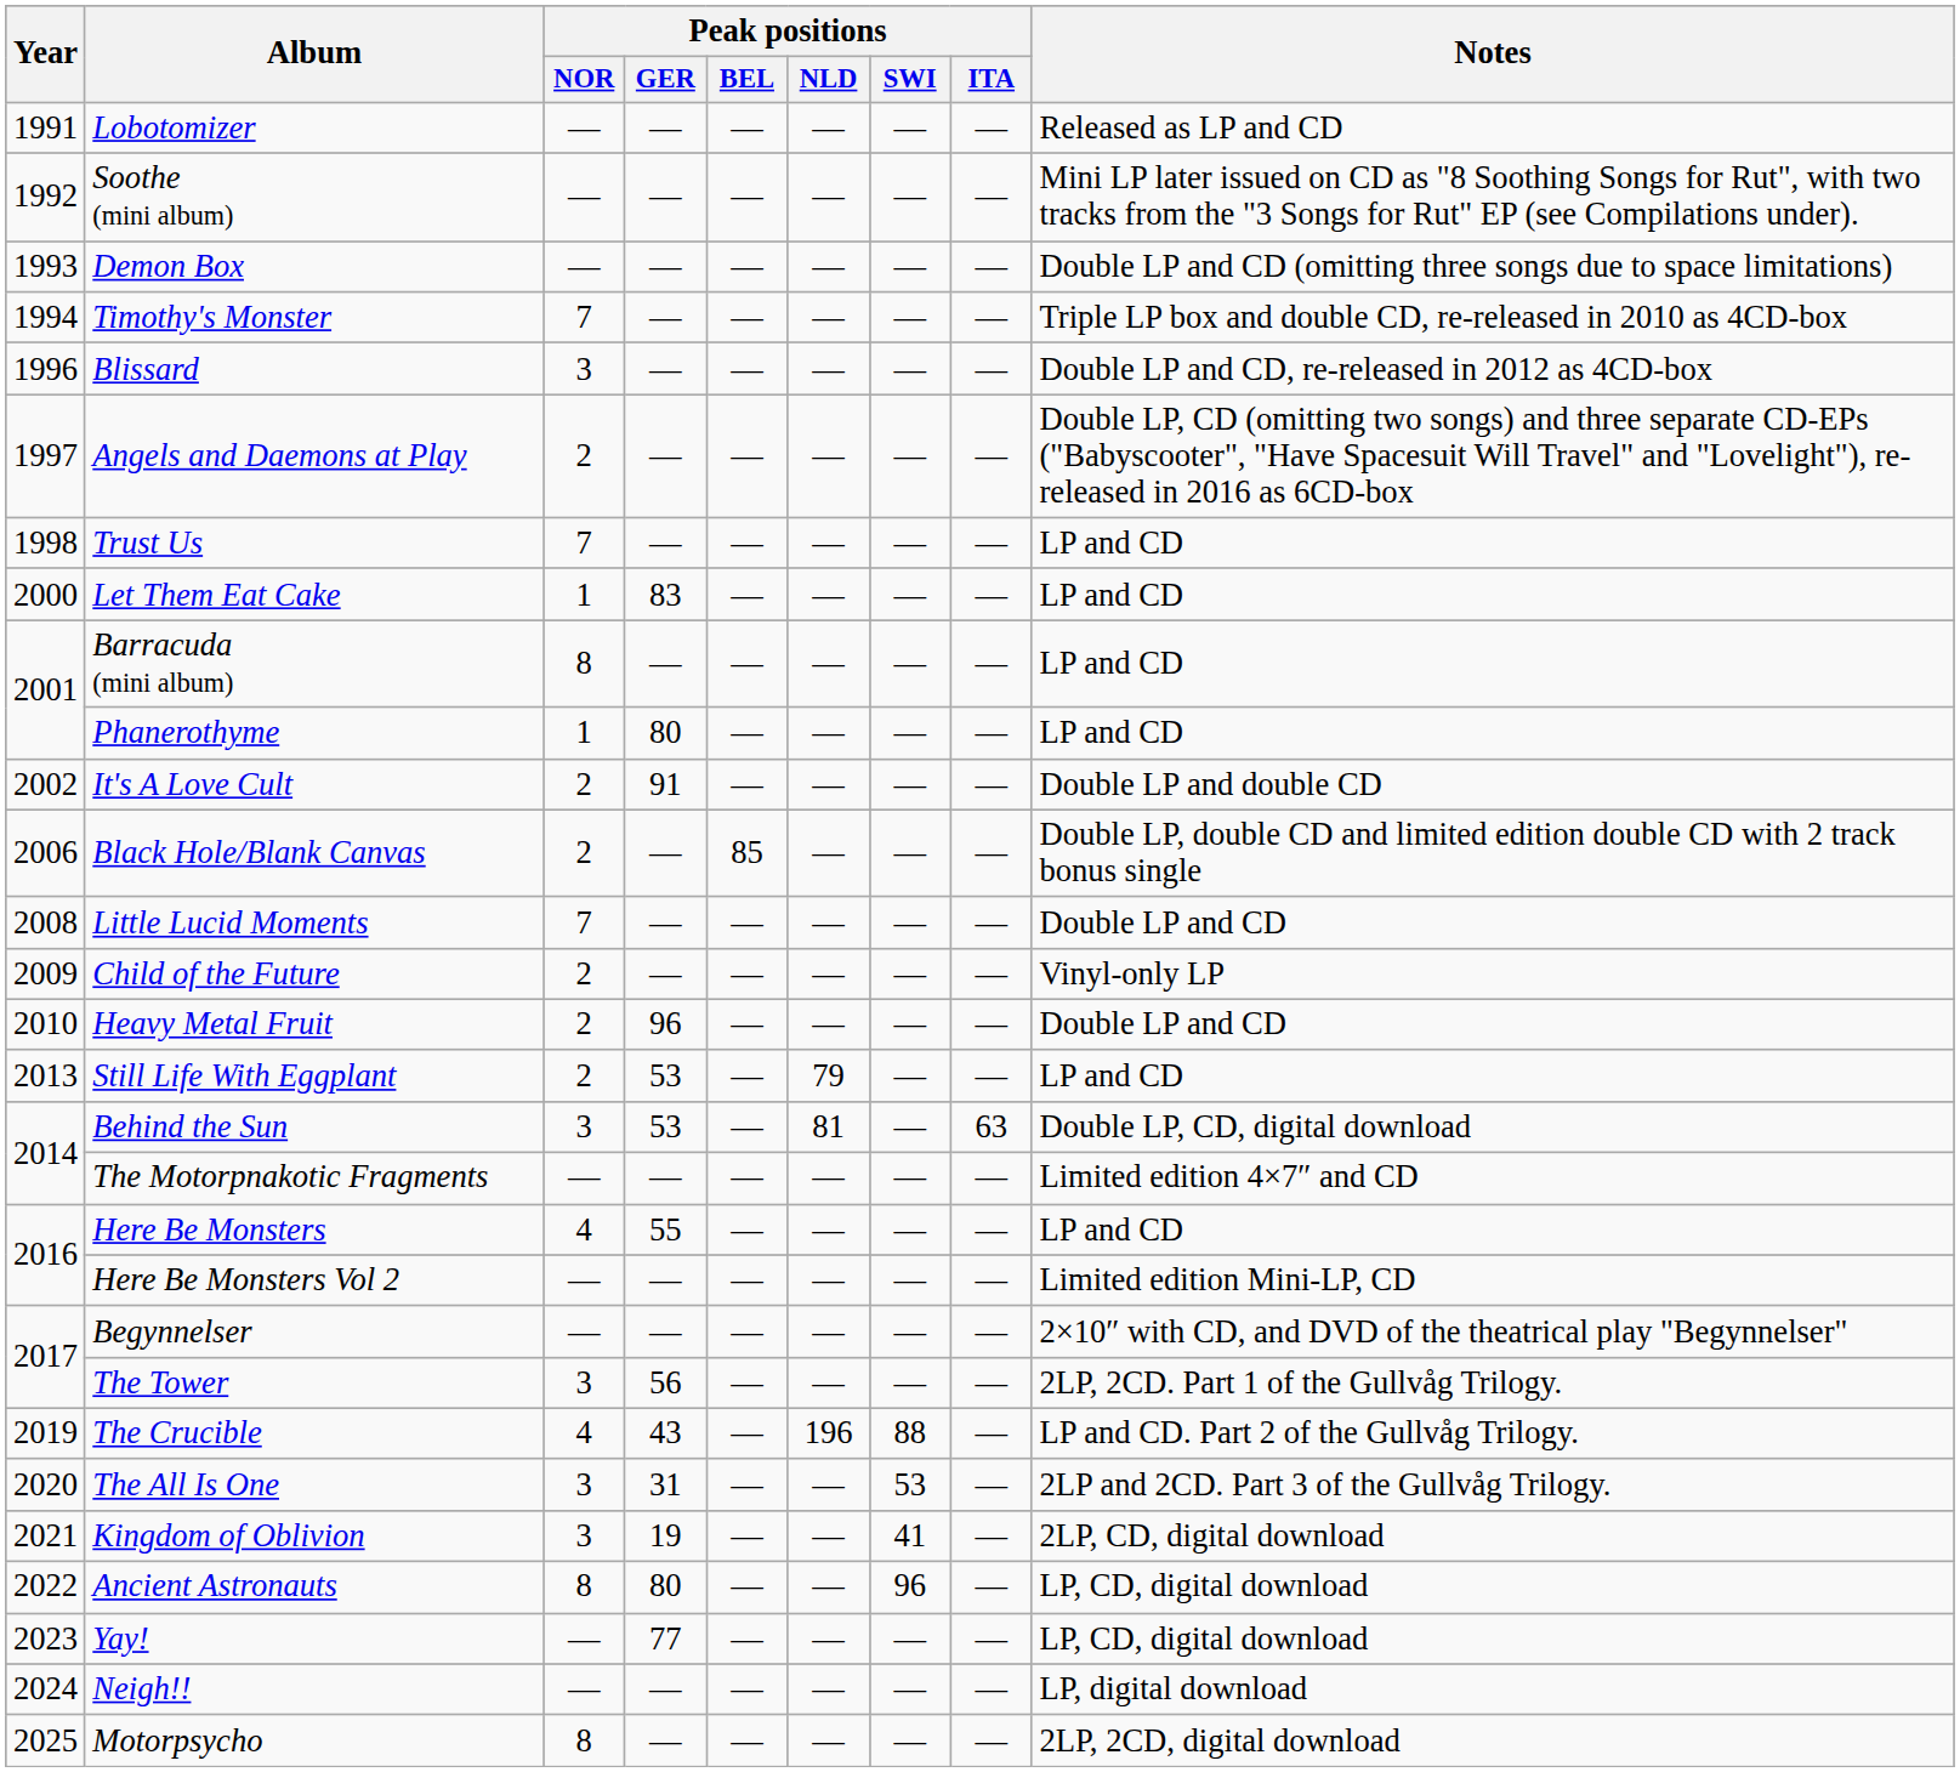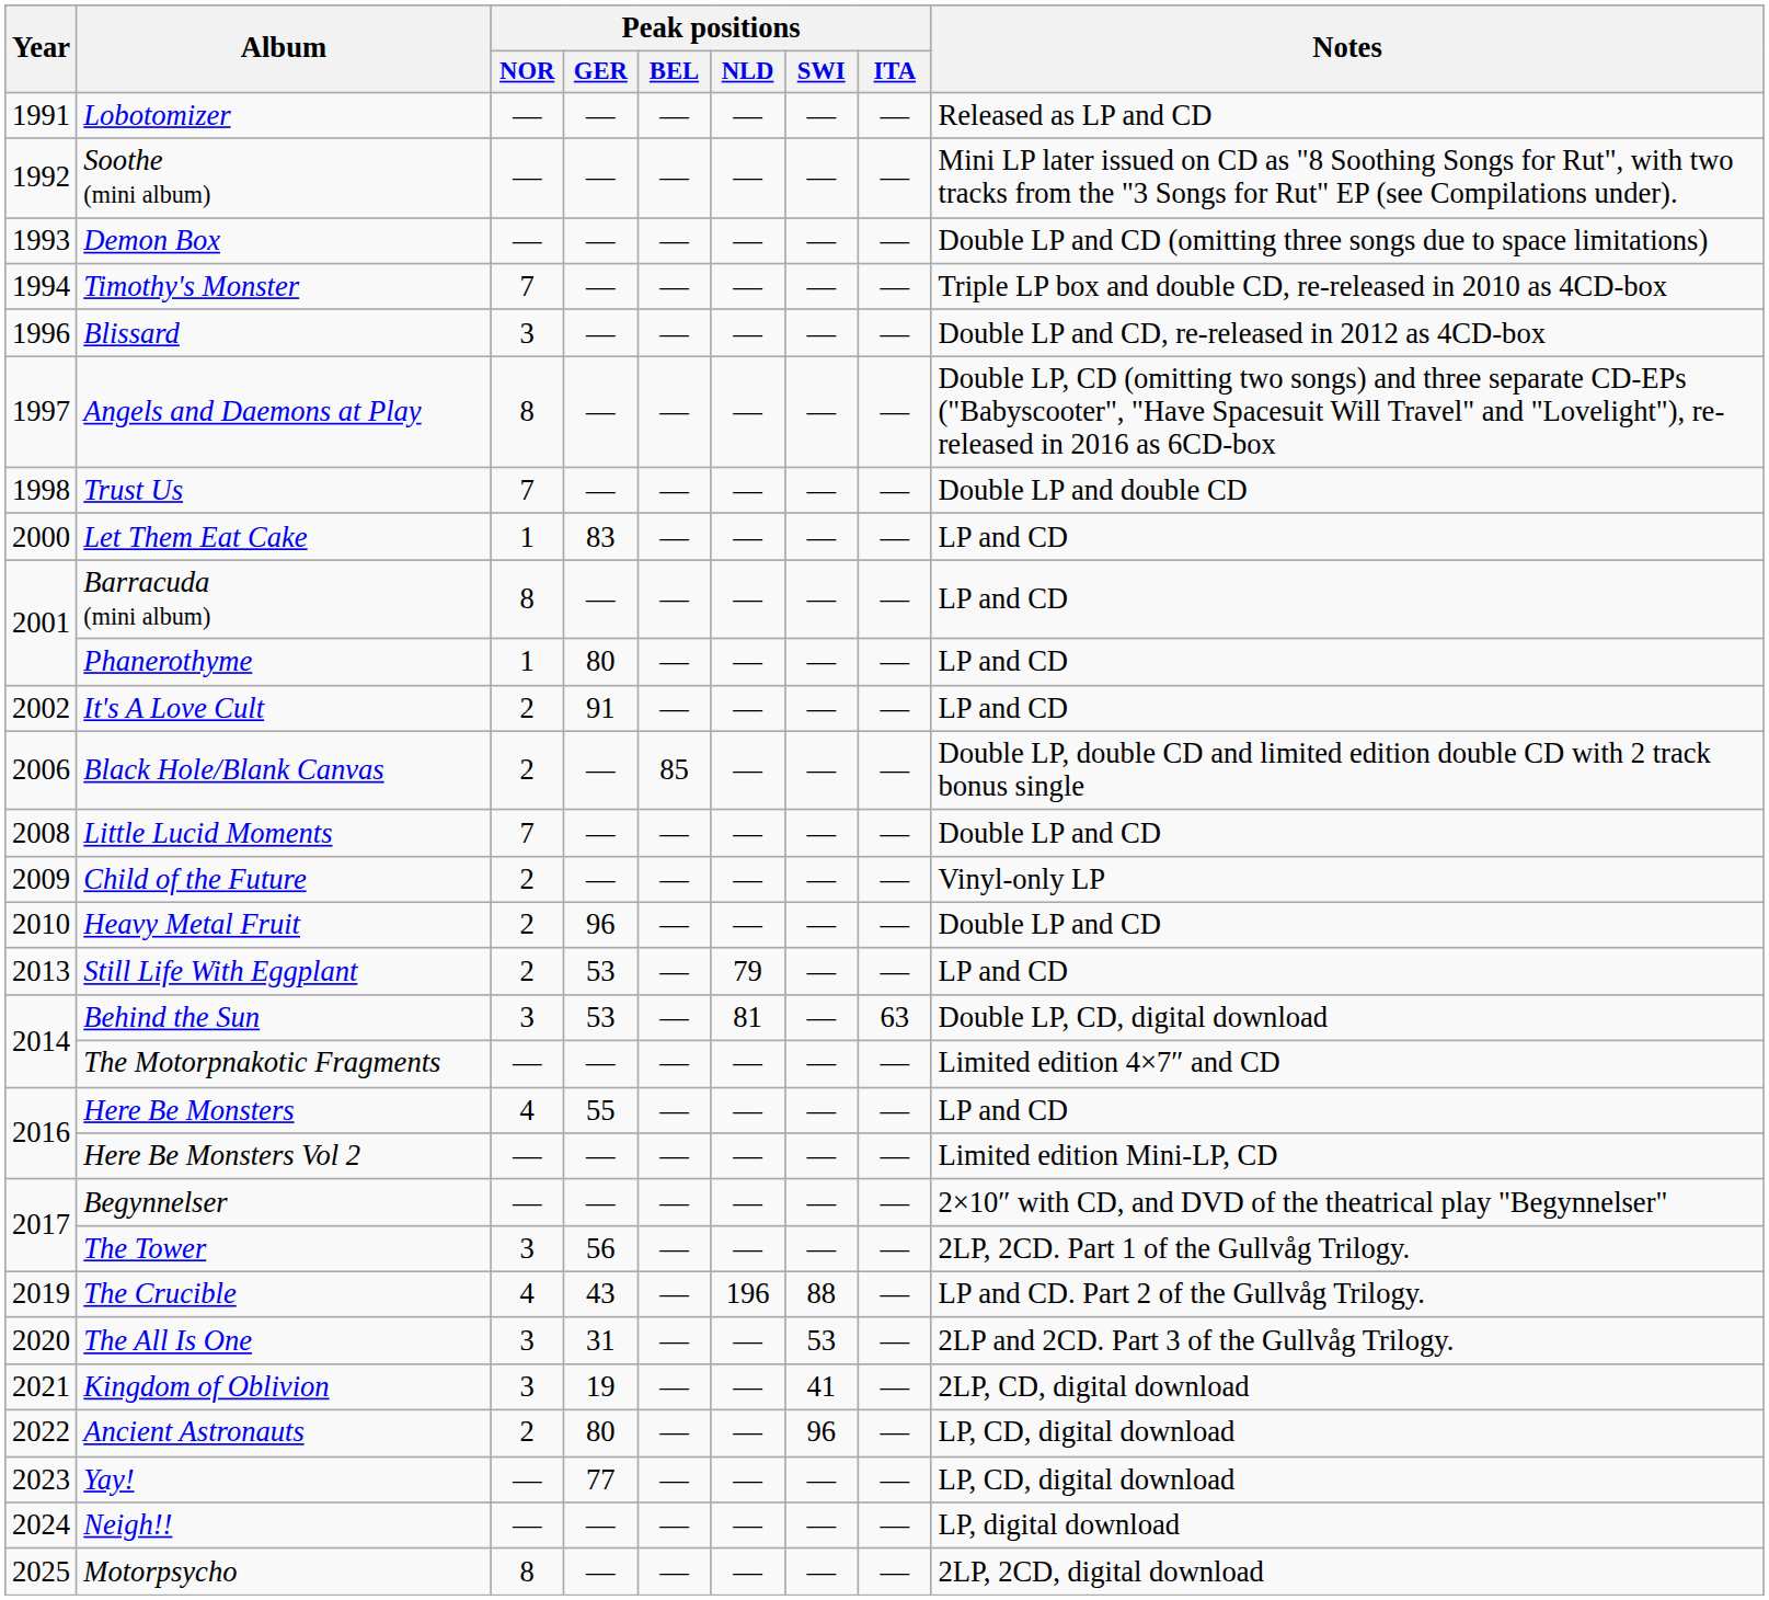Angels and Daemons at Play | Peak positions / NOR: 2 -> 8
Trust Us | Notes: LP and CD -> Double LP and double CD
It's A Love Cult | Notes: Double LP and double CD -> LP and CD
Ancient Astronauts | Peak positions / NOR: 8 -> 2
